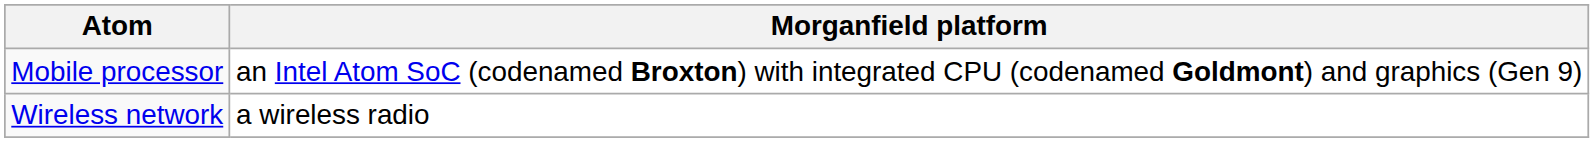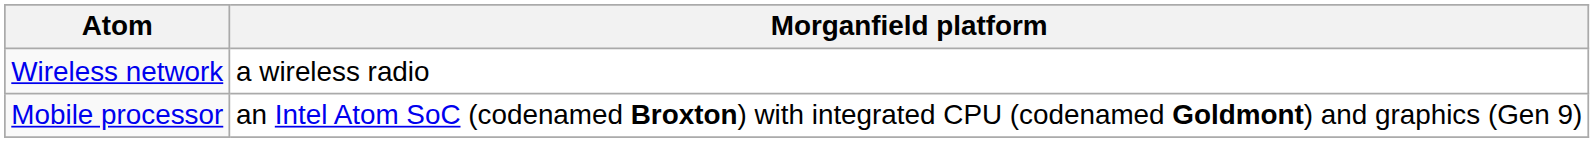rows swapped: Mobile processor <-> Wireless network
